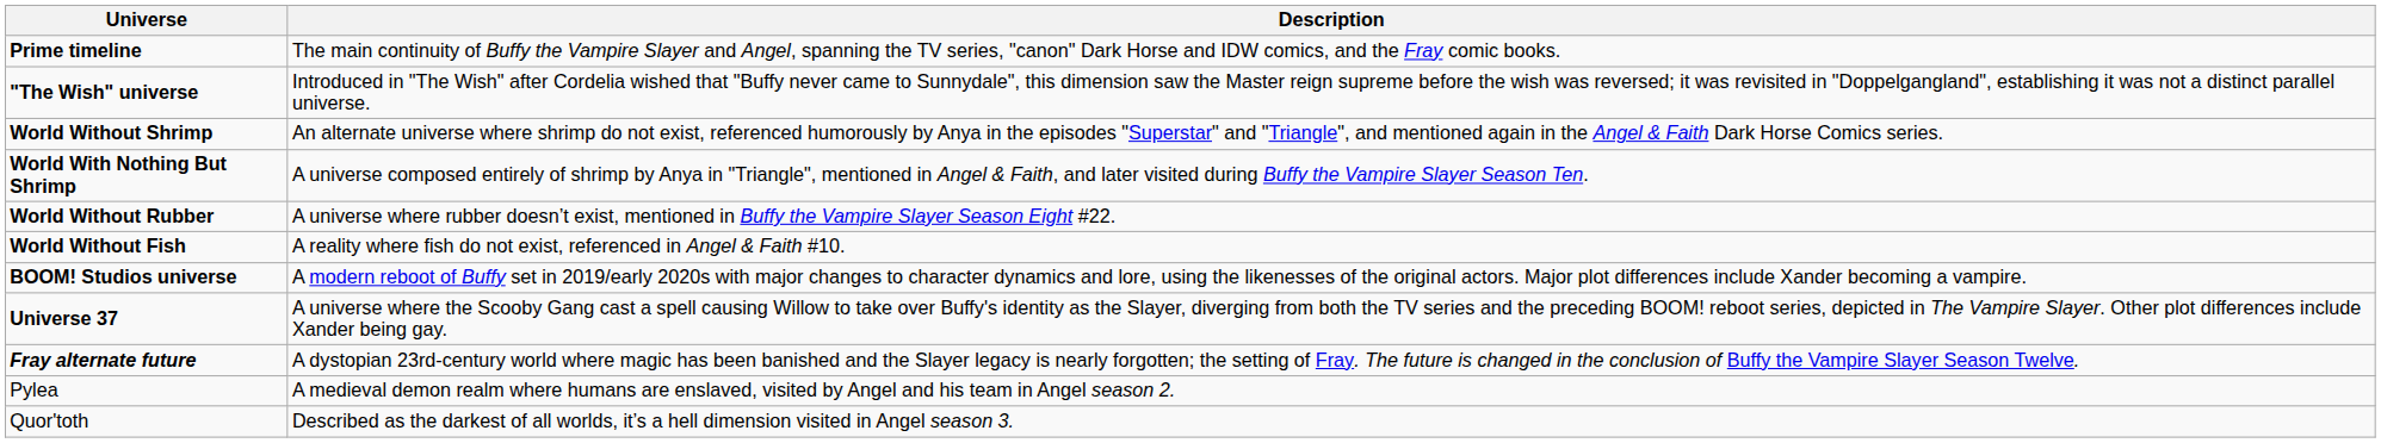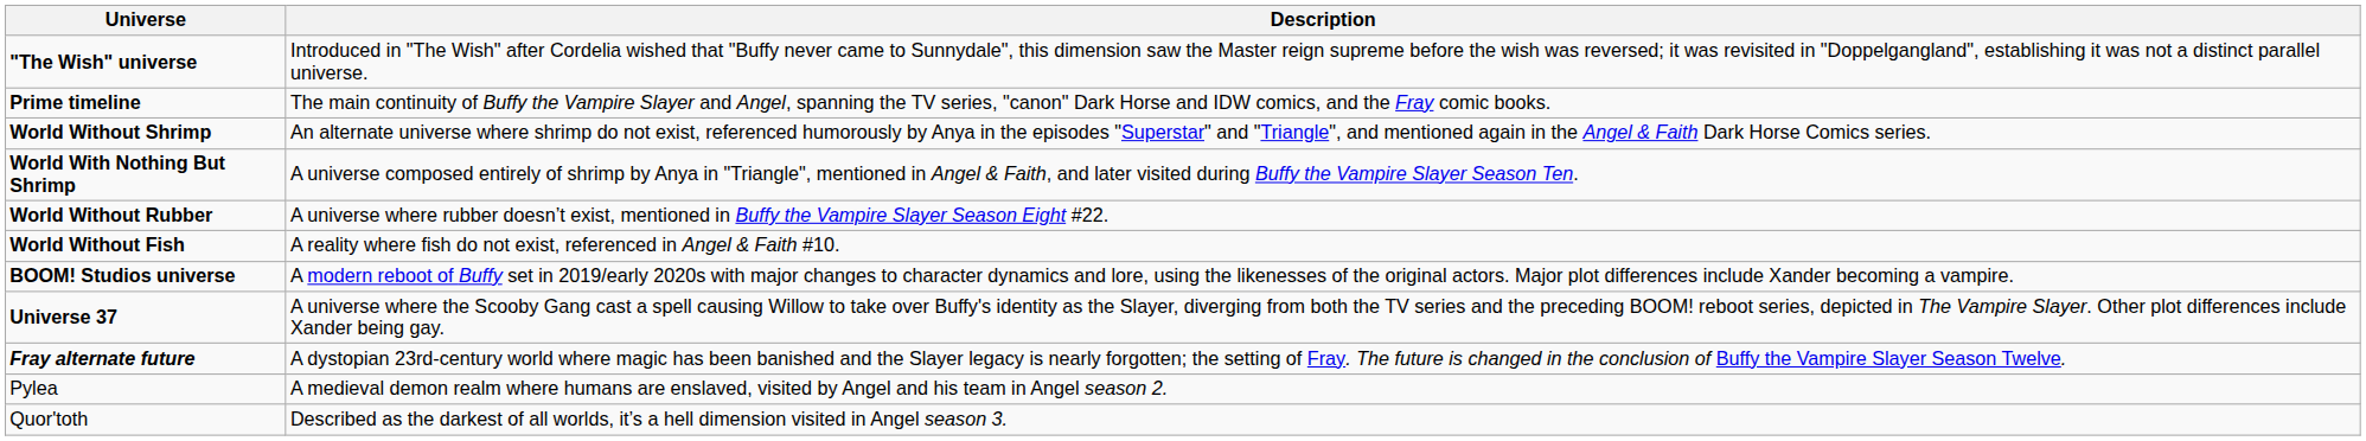rows swapped: Prime timeline <-> "The Wish" universe
